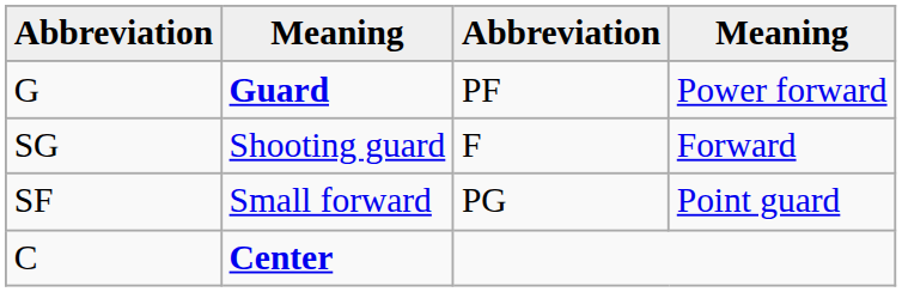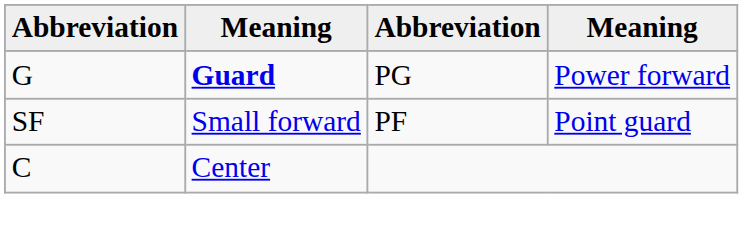G | column 3: PF -> PG
- row: SG | Shooting guard | F | Forward
SF | column 3: PG -> PF
C | column 2: bold -> normal
